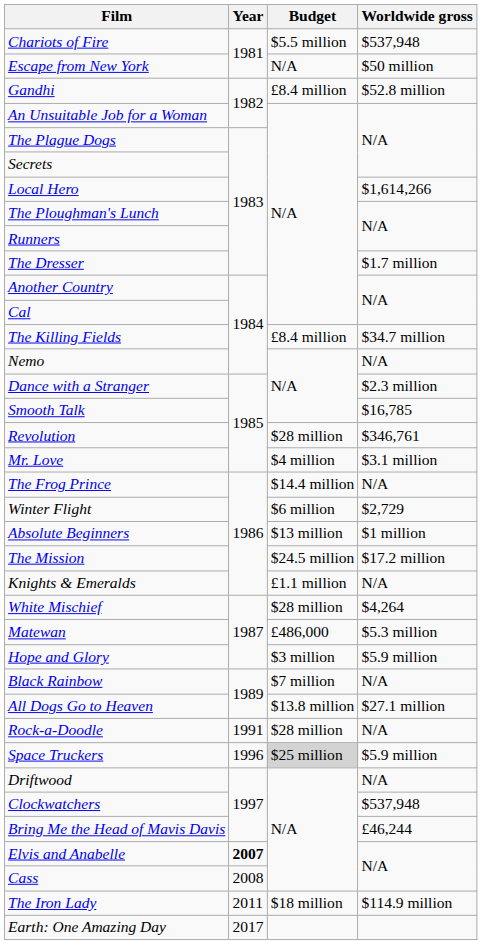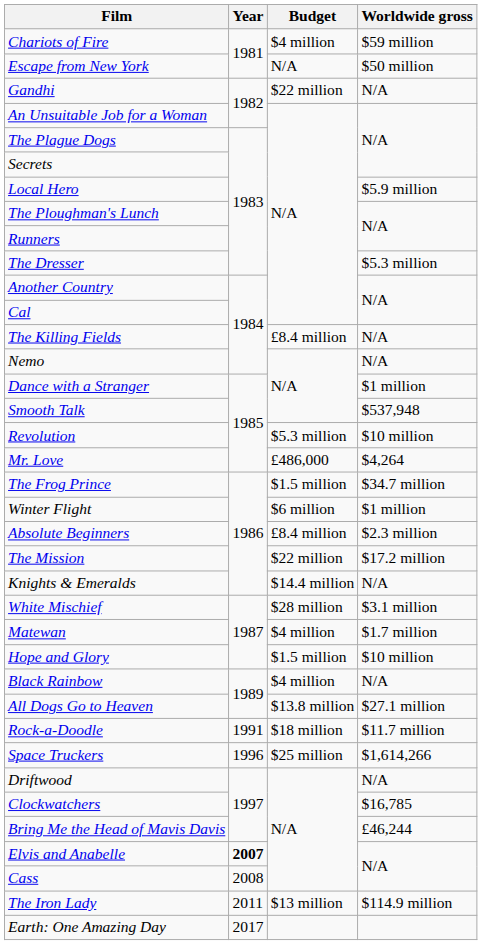Chariots of Fire | Budget: $5.5 million -> $4 million
Chariots of Fire | Worldwide gross: $537,948 -> $59 million
Gandhi | Budget: £8.4 million -> $22 million
Gandhi | Worldwide gross: $52.8 million -> N/A
Local Hero | Worldwide gross: $1,614,266 -> $5.9 million
The Dresser | Worldwide gross: $1.7 million -> $5.3 million
The Killing Fields | Worldwide gross: $34.7 million -> N/A
Dance with a Stranger | Worldwide gross: $2.3 million -> $1 million
Smooth Talk | Worldwide gross: $16,785 -> $537,948
Revolution | Budget: $28 million -> $5.3 million
Revolution | Worldwide gross: $346,761 -> $10 million
Mr. Love | Budget: $4 million -> £486,000
Mr. Love | Worldwide gross: $3.1 million -> $4,264
The Frog Prince | Budget: $14.4 million -> $1.5 million
The Frog Prince | Worldwide gross: N/A -> $34.7 million
Winter Flight | Worldwide gross: $2,729 -> $1 million
Absolute Beginners | Budget: $13 million -> £8.4 million
Absolute Beginners | Worldwide gross: $1 million -> $2.3 million
The Mission | Budget: $24.5 million -> $22 million
Knights & Emeralds | Budget: £1.1 million -> $14.4 million
White Mischief | Worldwide gross: $4,264 -> $3.1 million
Matewan | Budget: £486,000 -> $4 million
Matewan | Worldwide gross: $5.3 million -> $1.7 million
Hope and Glory | Budget: $3 million -> $1.5 million
Hope and Glory | Worldwide gross: $5.9 million -> $10 million
Black Rainbow | Budget: $7 million -> $4 million
Rock-a-Doodle | Budget: $28 million -> $18 million
Rock-a-Doodle | Worldwide gross: N/A -> $11.7 million
Space Truckers | Budget: lightgrey background -> no background
Space Truckers | Worldwide gross: $5.9 million -> $1,614,266
Clockwatchers | Worldwide gross: $537,948 -> $16,785
The Iron Lady | Budget: $18 million -> $13 million
